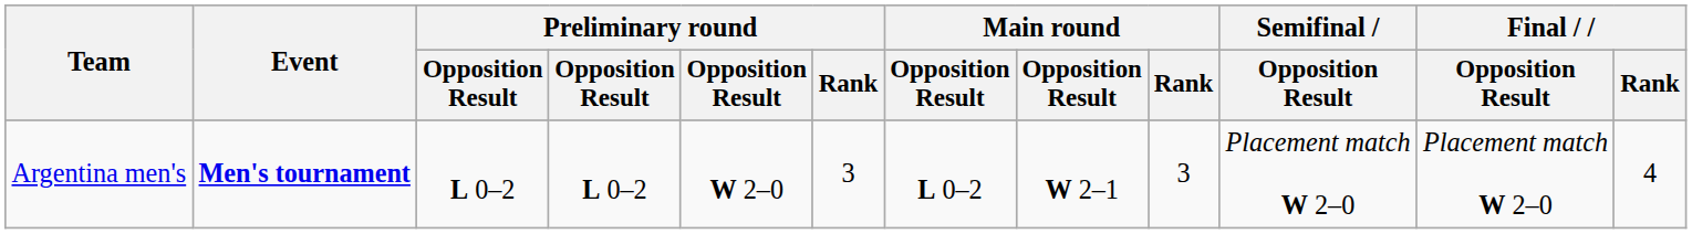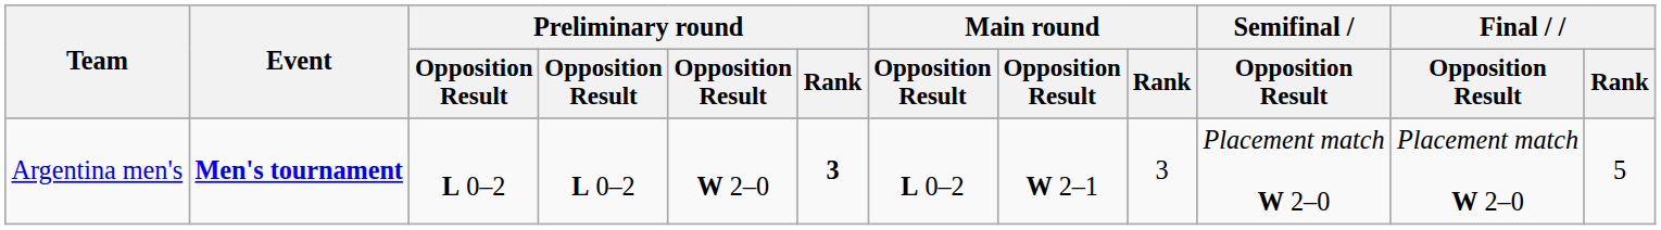Argentina men's | Preliminary round / Rank: normal -> bold
Argentina men's | Final / Rank: 4 -> 5
